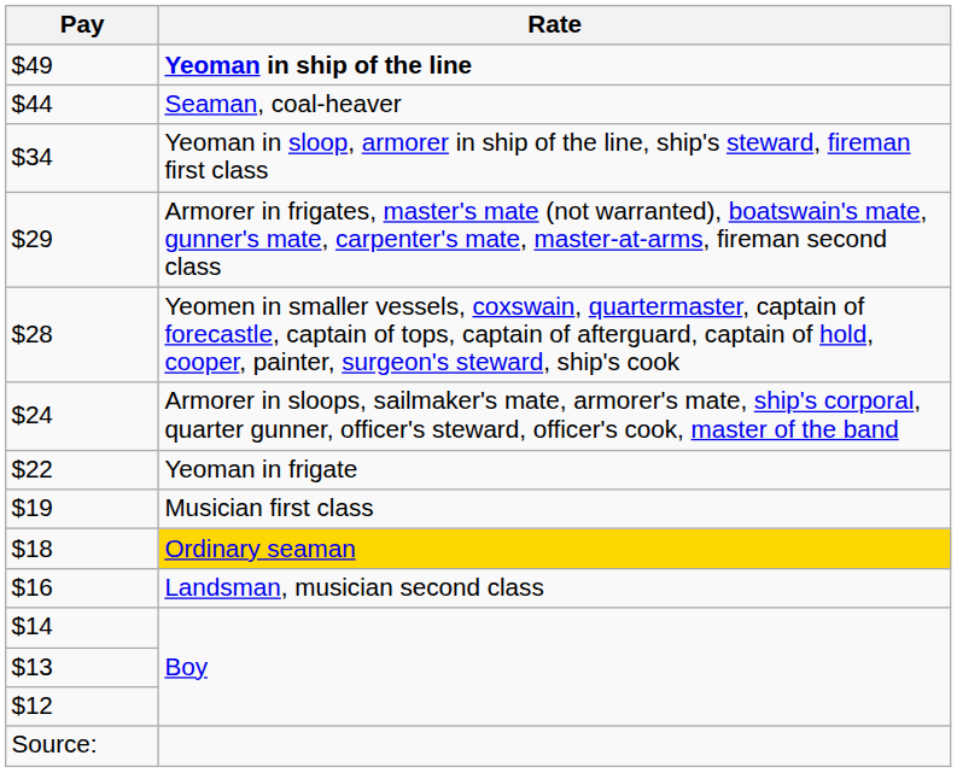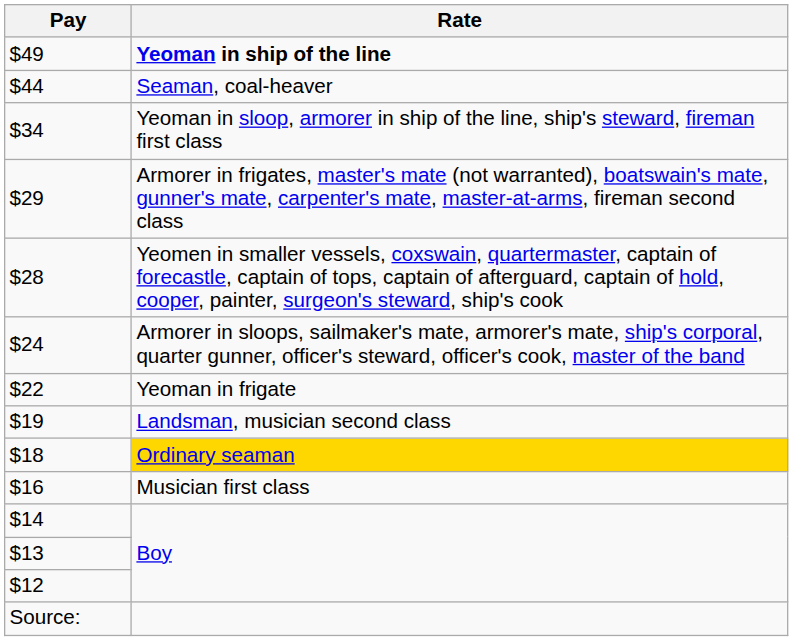$19 | Rate: Musician first class -> Landsman, musician second class
$16 | Rate: Landsman, musician second class -> Musician first class
